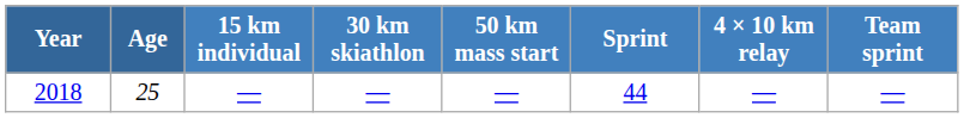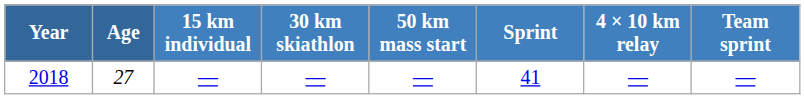2018 | Age: 25 -> 27
2018 | Sprint: 44 -> 41
